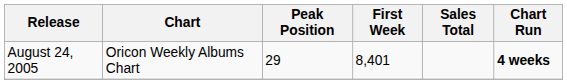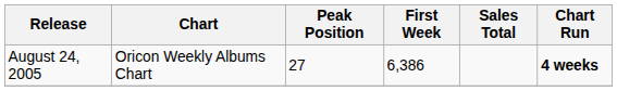August 24, 2005 | Peak Position: 29 -> 27
August 24, 2005 | First Week: 8,401 -> 6,386
